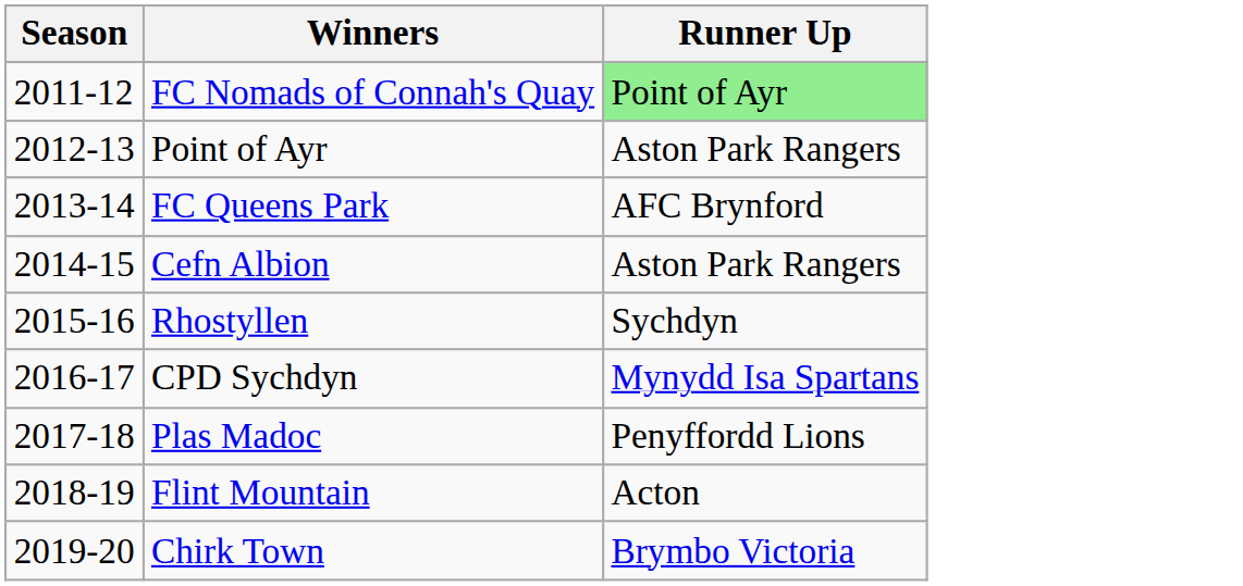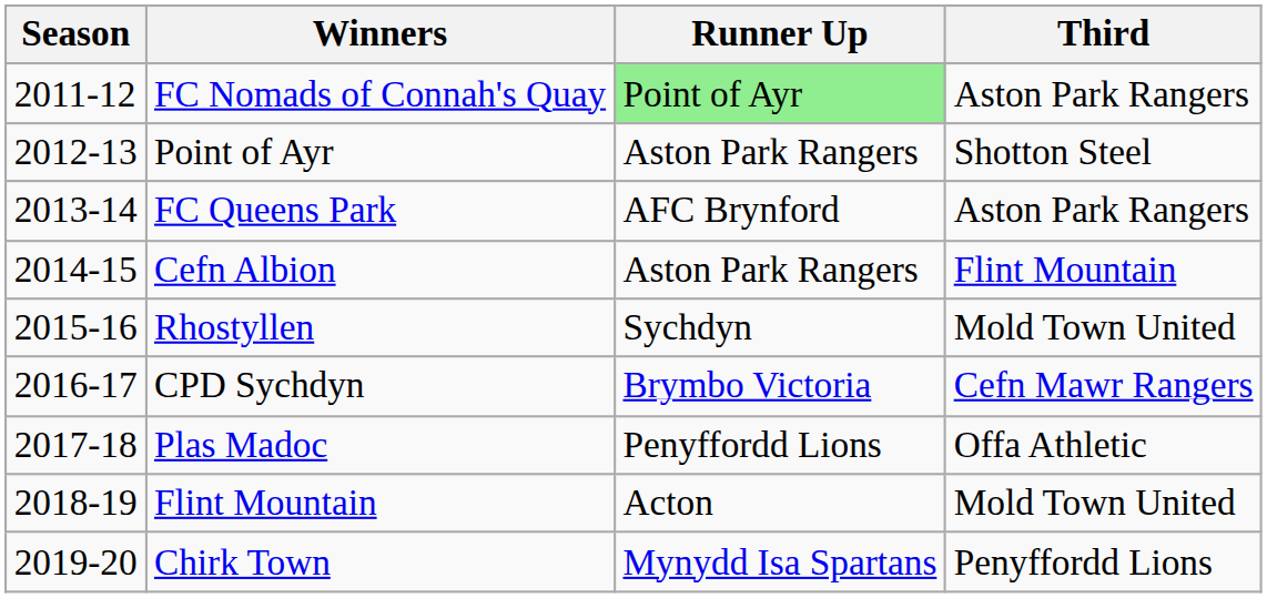+ column: Third | Aston Park Rangers | Shotton Steel | Aston Park Rangers | Flint Mountain | Mold Town United | Cefn Mawr Rangers | Offa Athletic | Mold Town United | Penyffordd Lions
CPD Sychdyn | Runner Up: Mynydd Isa Spartans -> Brymbo Victoria
Chirk Town | Runner Up: Brymbo Victoria -> Mynydd Isa Spartans
